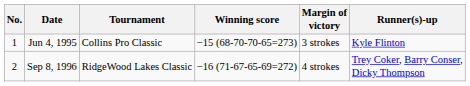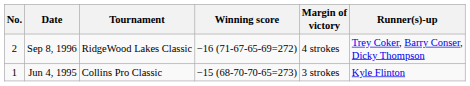rows swapped: Jun 4, 1995 <-> Sep 8, 1996
